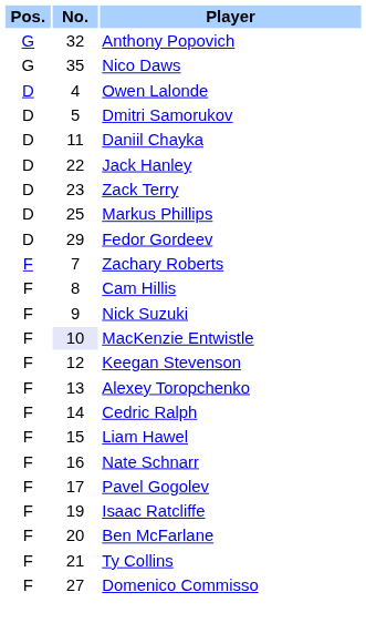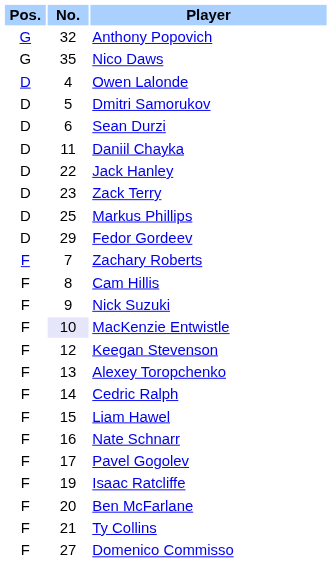+ row: D | 6 | Sean Durzi
